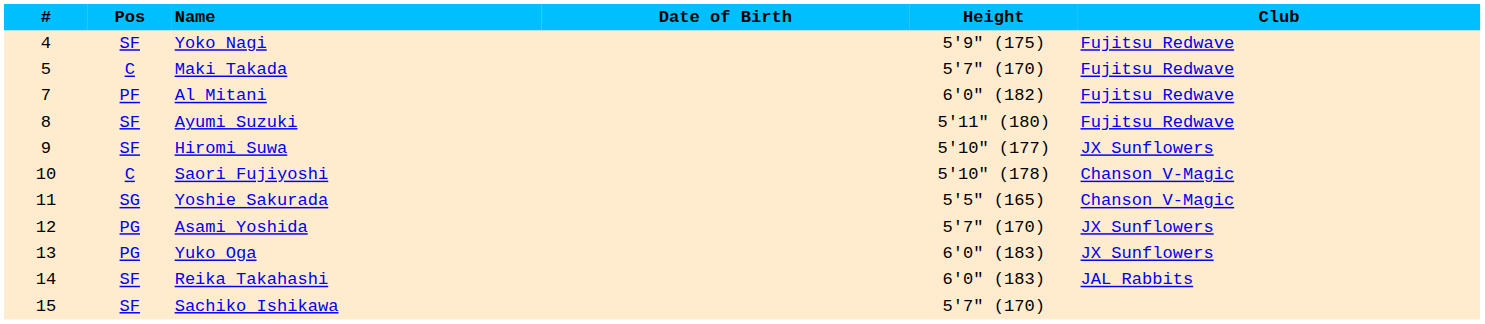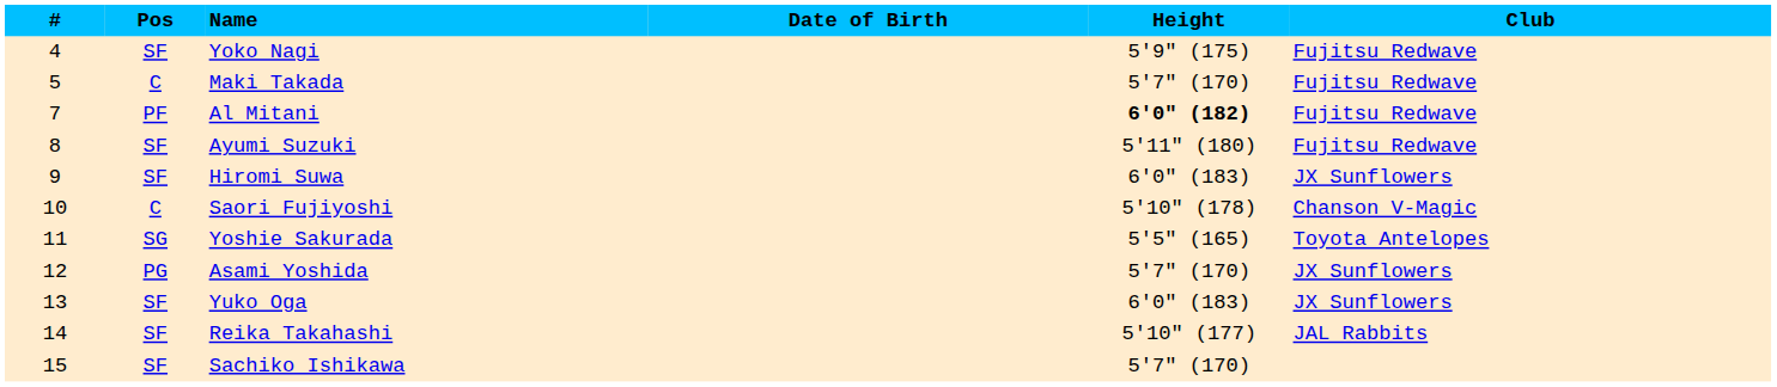Al Mitani | Height: normal -> bold
Hiromi Suwa | Height: 5'10" (177) -> 6'0" (183)
Yoshie Sakurada | Club: Chanson V-Magic -> Toyota Antelopes
Yuko Oga | Pos: PG -> SF
Reika Takahashi | Height: 6'0" (183) -> 5'10" (177)
